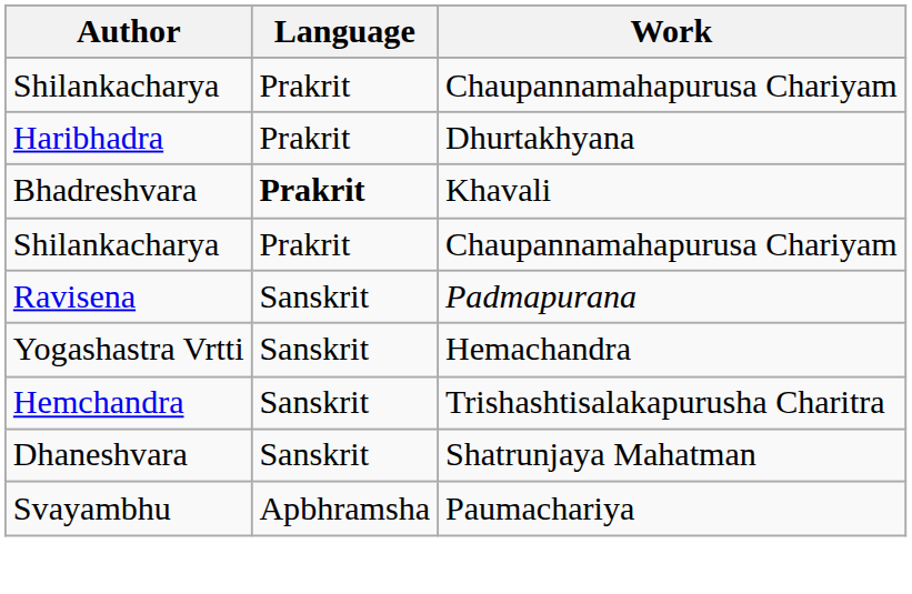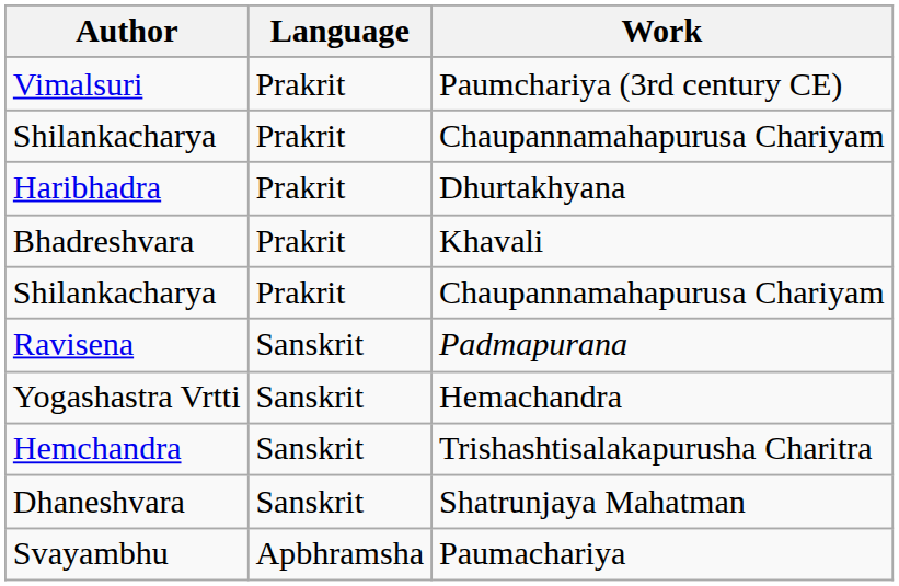+ row: Vimalsuri | Prakrit | Paumchariya (3rd century CE)
Bhadreshvara | Language: bold -> normal
